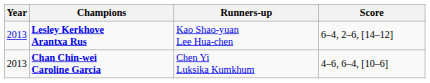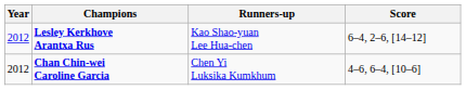Lesley Kerkhove Arantxa Rus | Year: 2013 -> 2012
Chan Chin-wei Caroline Garcia | Year: 2013 -> 2012
